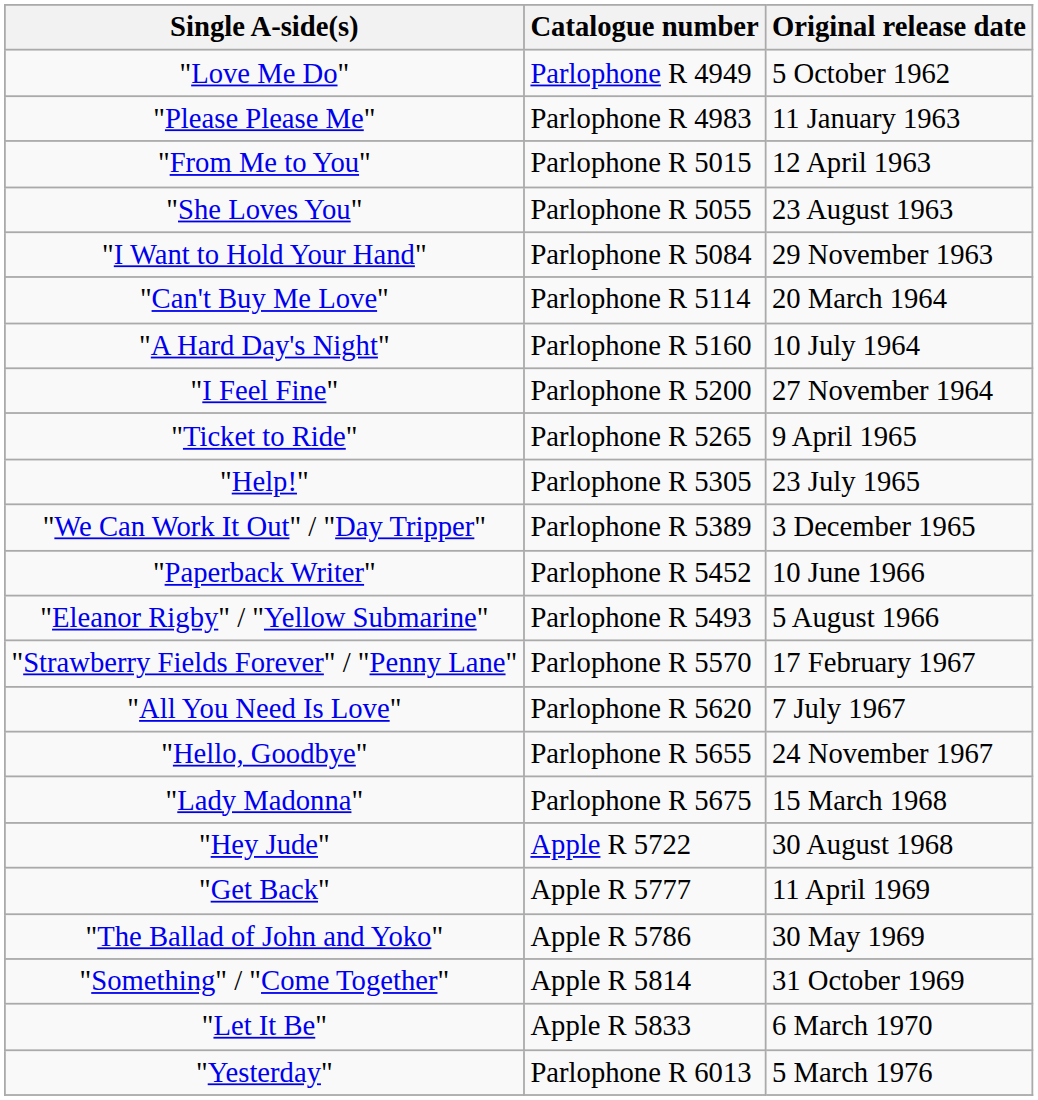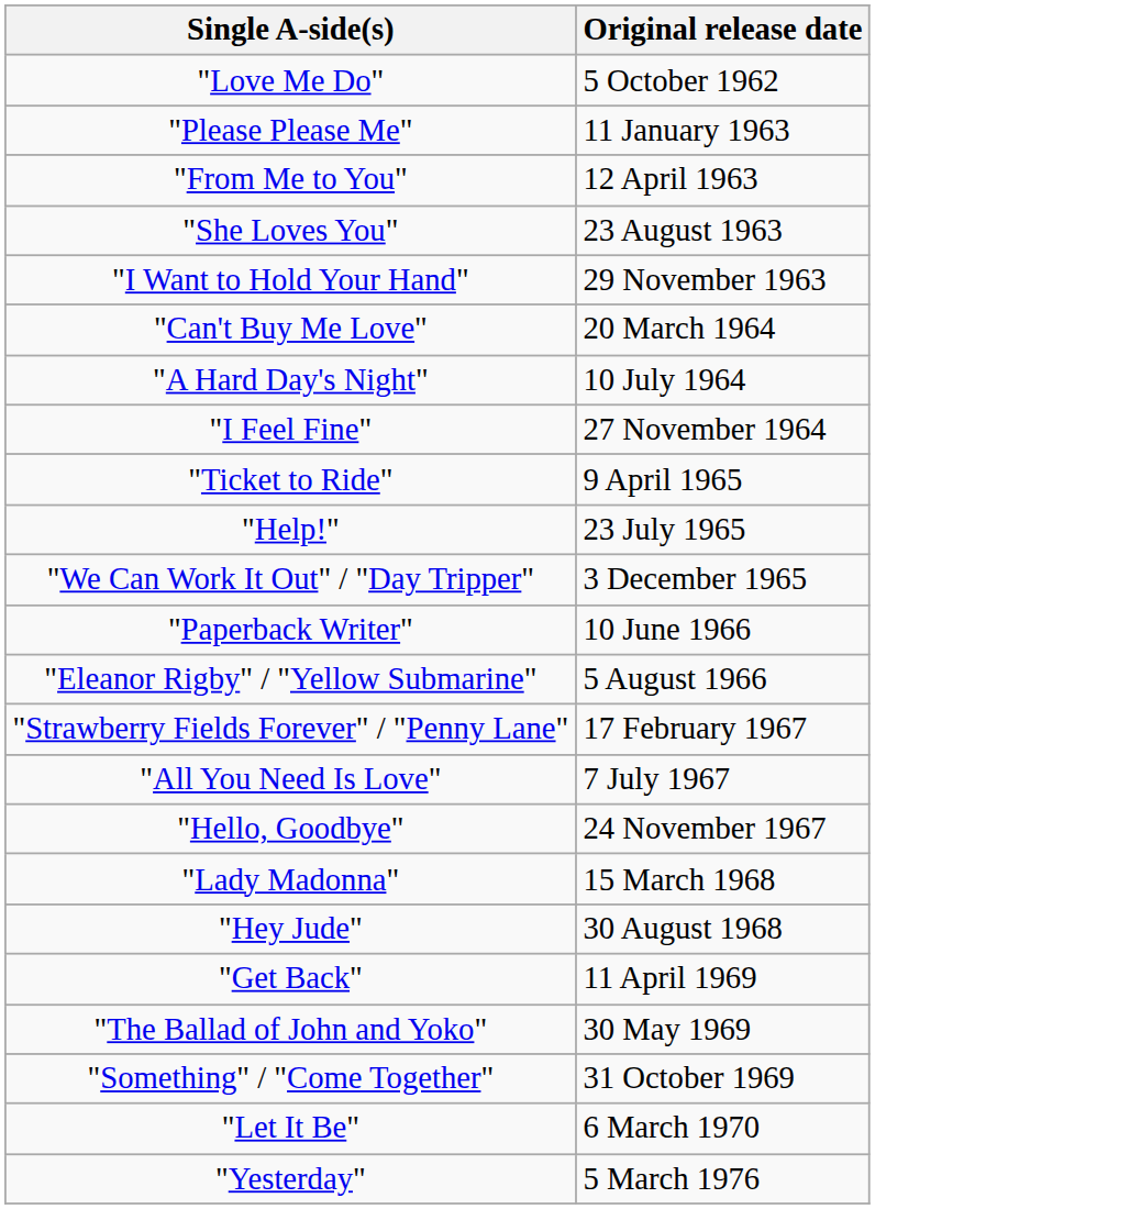- column: Catalogue number | Parlophone R 4949 | Parlophone R 4983 | Parlophone R 5015 | Parlophone R 5055 | Parlophone R 5084 | Parlophone R 5114 | Parlophone R 5160 | Parlophone R 5200 | Parlophone R 5265 | Parlophone R 5305 | Parlophone R 5389 | Parlophone R 5452 | Parlophone R 5493 | Parlophone R 5570 | Parlophone R 5620 | Parlophone R 5655 | Parlophone R 5675 | Apple R 5722 | Apple R 5777 | Apple R 5786 | Apple R 5814 | Apple R 5833 | Parlophone R 6013
